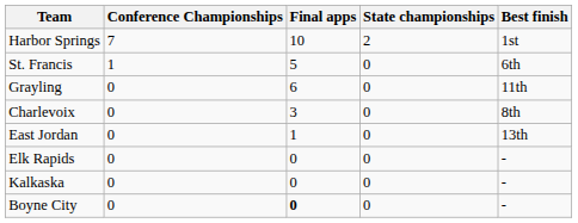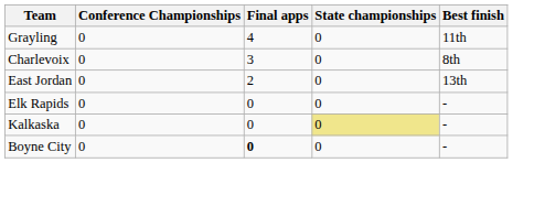- row: Harbor Springs | 7 | 10 | 2 | 1st
- row: St. Francis | 1 | 5 | 0 | 6th
Grayling | Final apps: 6 -> 4
East Jordan | Final apps: 1 -> 2
Kalkaska | State championships: no background -> khaki background
